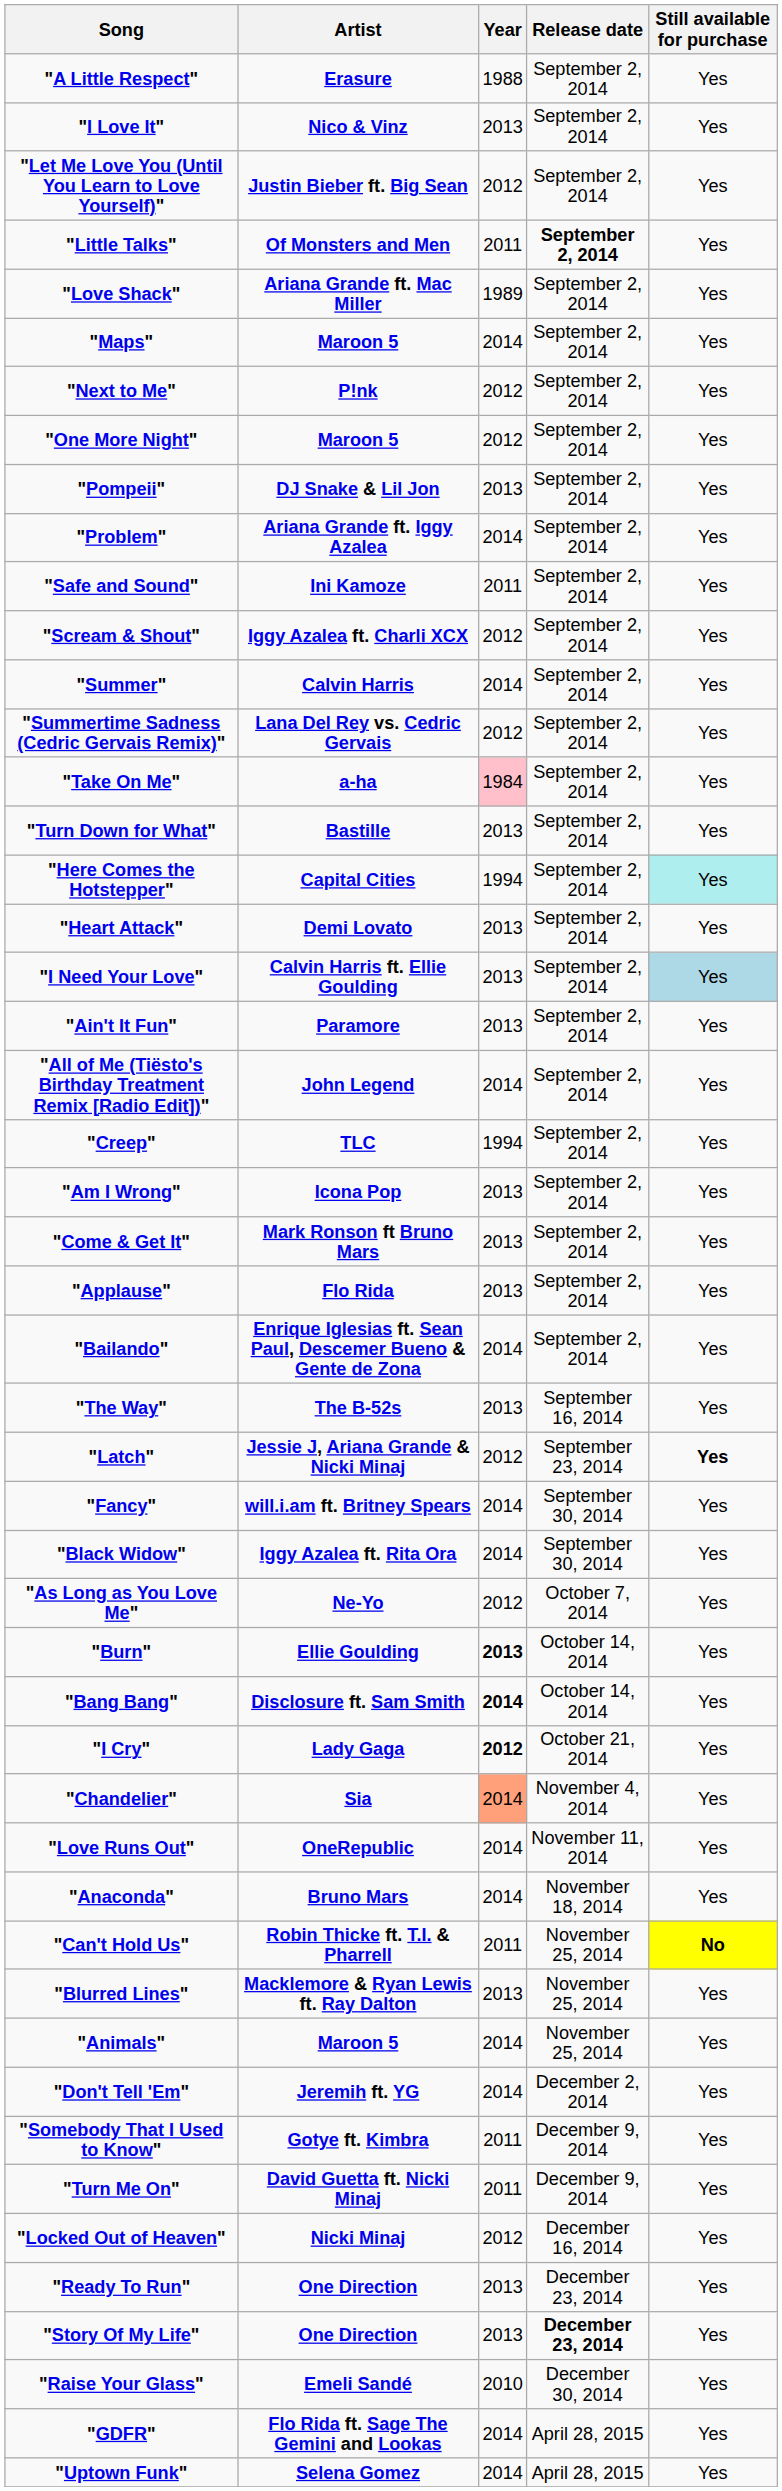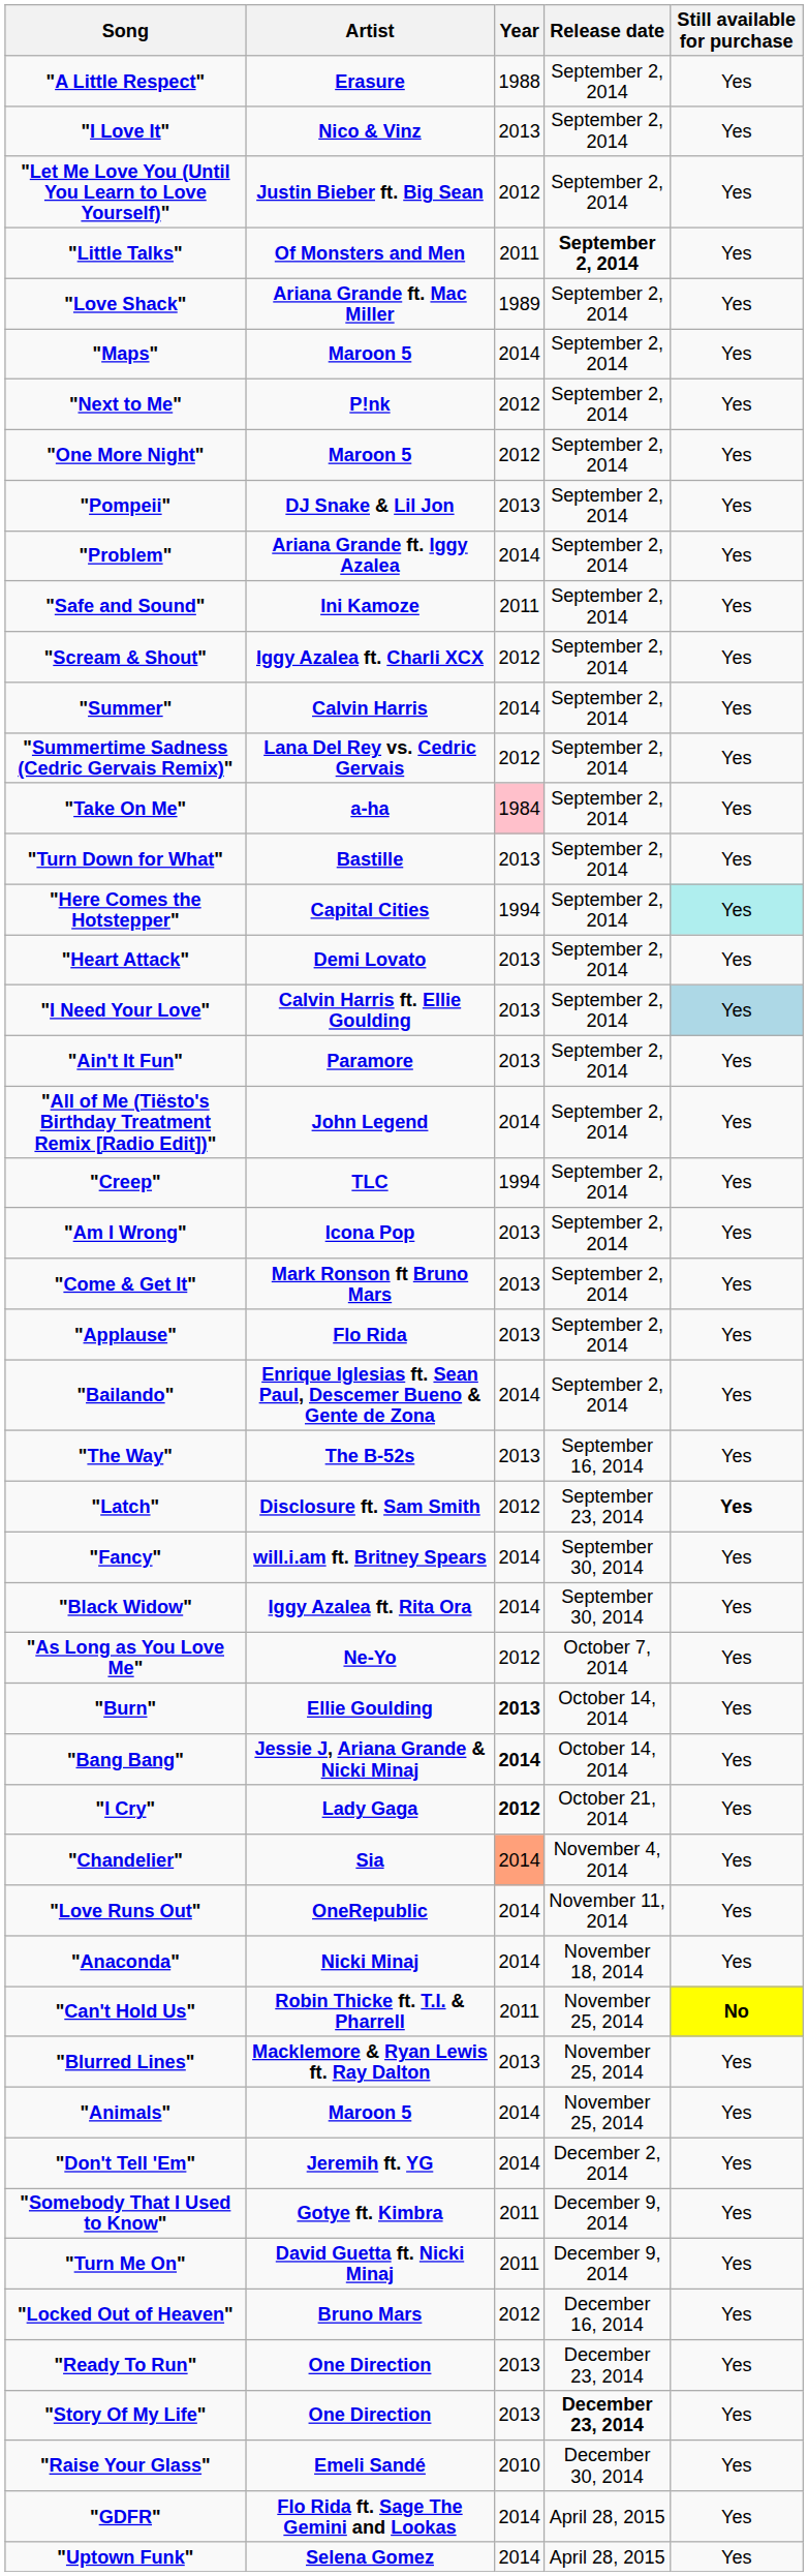"Latch" | Artist: Jessie J, Ariana Grande & Nicki Minaj -> Disclosure ft. Sam Smith
"Bang Bang" | Artist: Disclosure ft. Sam Smith -> Jessie J, Ariana Grande & Nicki Minaj
"Anaconda" | Artist: Bruno Mars -> Nicki Minaj
"Locked Out of Heaven" | Artist: Nicki Minaj -> Bruno Mars
